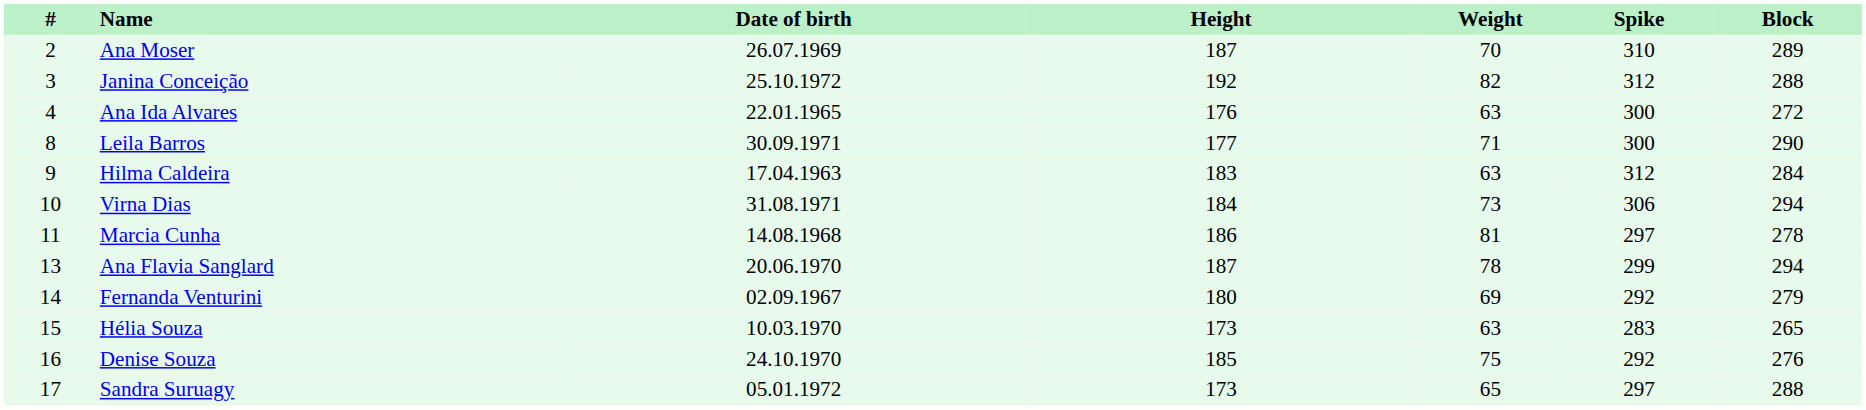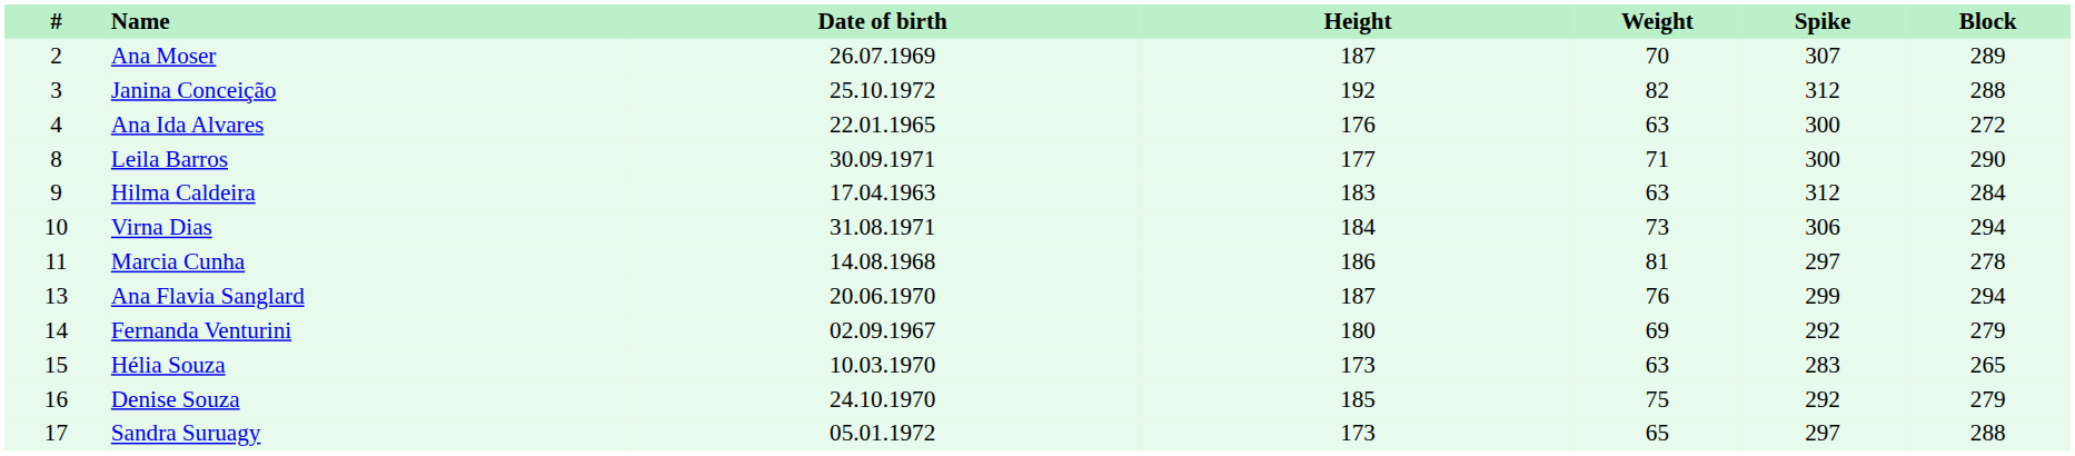Ana Moser | Spike: 310 -> 307
Ana Flavia Sanglard | Weight: 78 -> 76
Denise Souza | Block: 276 -> 279
